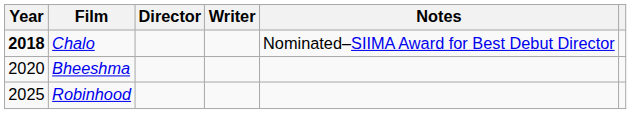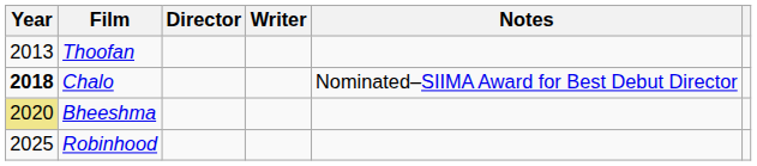+ row: 2013 | Thoofan
Bheeshma | Year: no background -> khaki background
